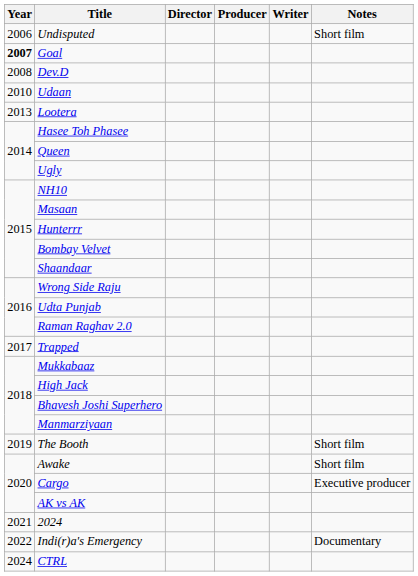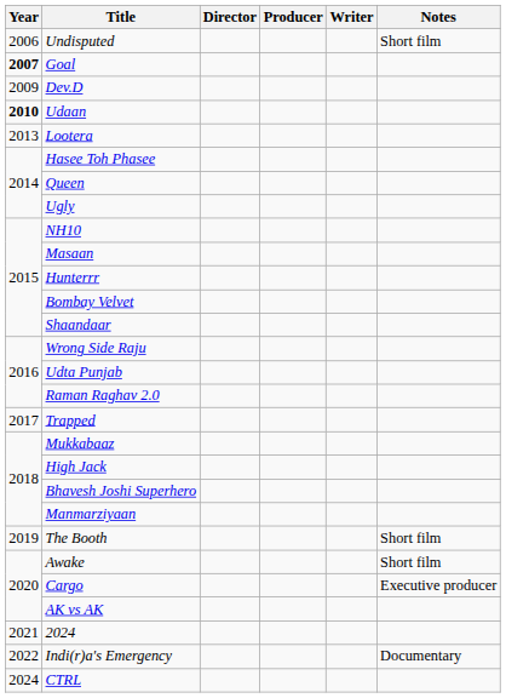Dev.D | Year: 2008 -> 2009
Udaan | Year: normal -> bold
